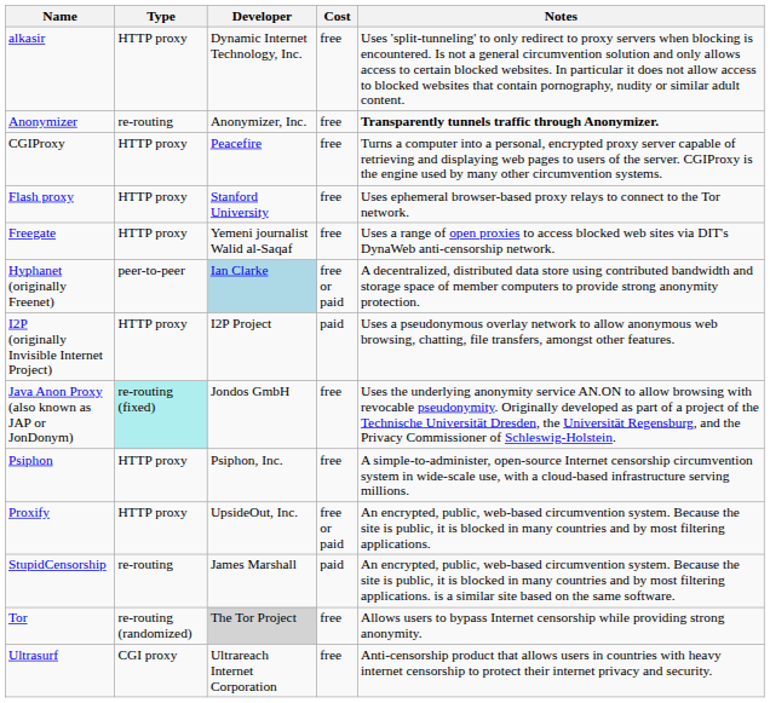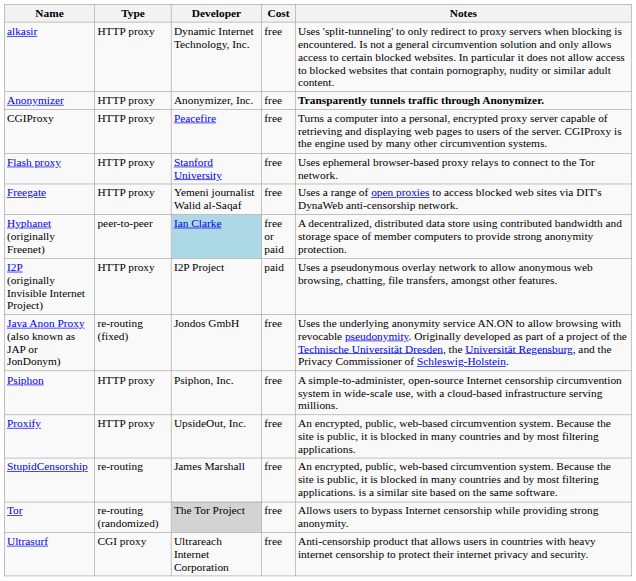Anonymizer | Type: re-routing -> HTTP proxy
Java Anon Proxy (also known as JAP or JonDonym) | Type: paleturquoise background -> no background
Proxify | Cost: free or paid -> free
StupidCensorship | Cost: paid -> free
